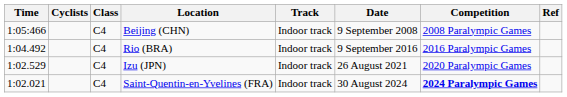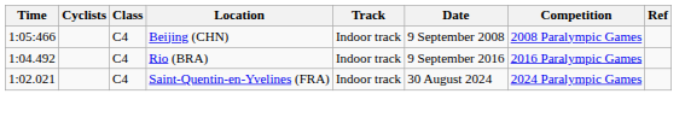- row: 1:02.529 | C4 | Izu (JPN) | Indoor track | 26 August 2021 | 2020 Paralympic Games
Saint-Quentin-en-Yvelines (FRA) | Competition: bold -> normal
